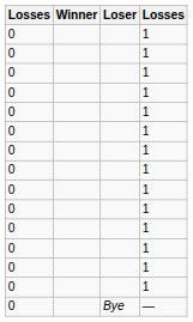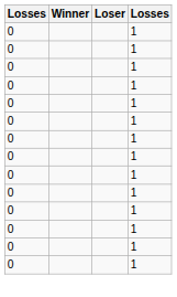- row: 0 | Bye | —
